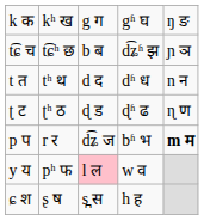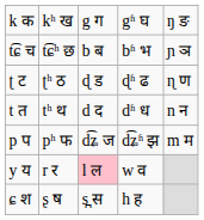t͡ɕ च | column 4: d͡ʑʱ झ -> bʱ भ
rows swapped: ʈ ट <-> t त
p प | column 2: r र -> pʰ फ
p प | column 4: bʱ भ -> d͡ʑʱ झ
p प | column 5: bold -> normal
y य | column 2: pʰ फ -> r र
